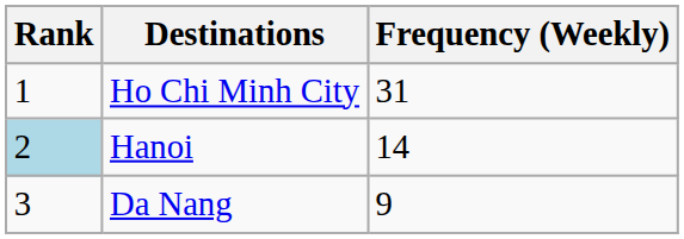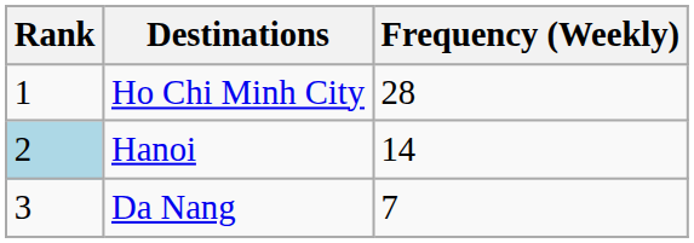Ho Chi Minh City | Frequency (Weekly): 31 -> 28
Da Nang | Frequency (Weekly): 9 -> 7
